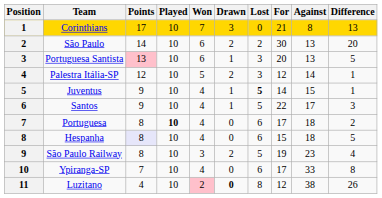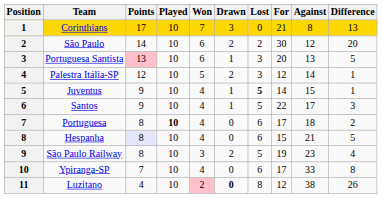São Paulo | Against: 13 -> 12
Hespanha | Against: 18 -> 21
